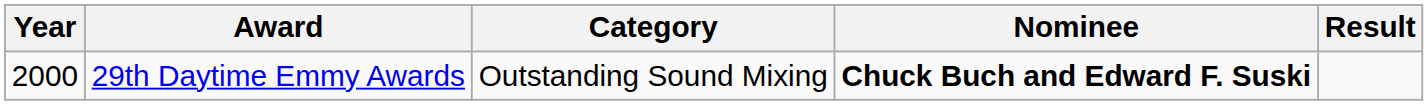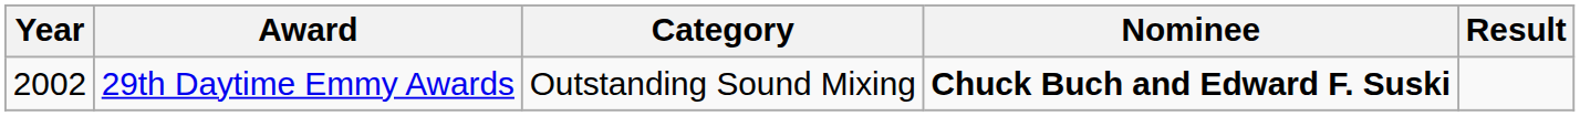29th Daytime Emmy Awards | Year: 2000 -> 2002
